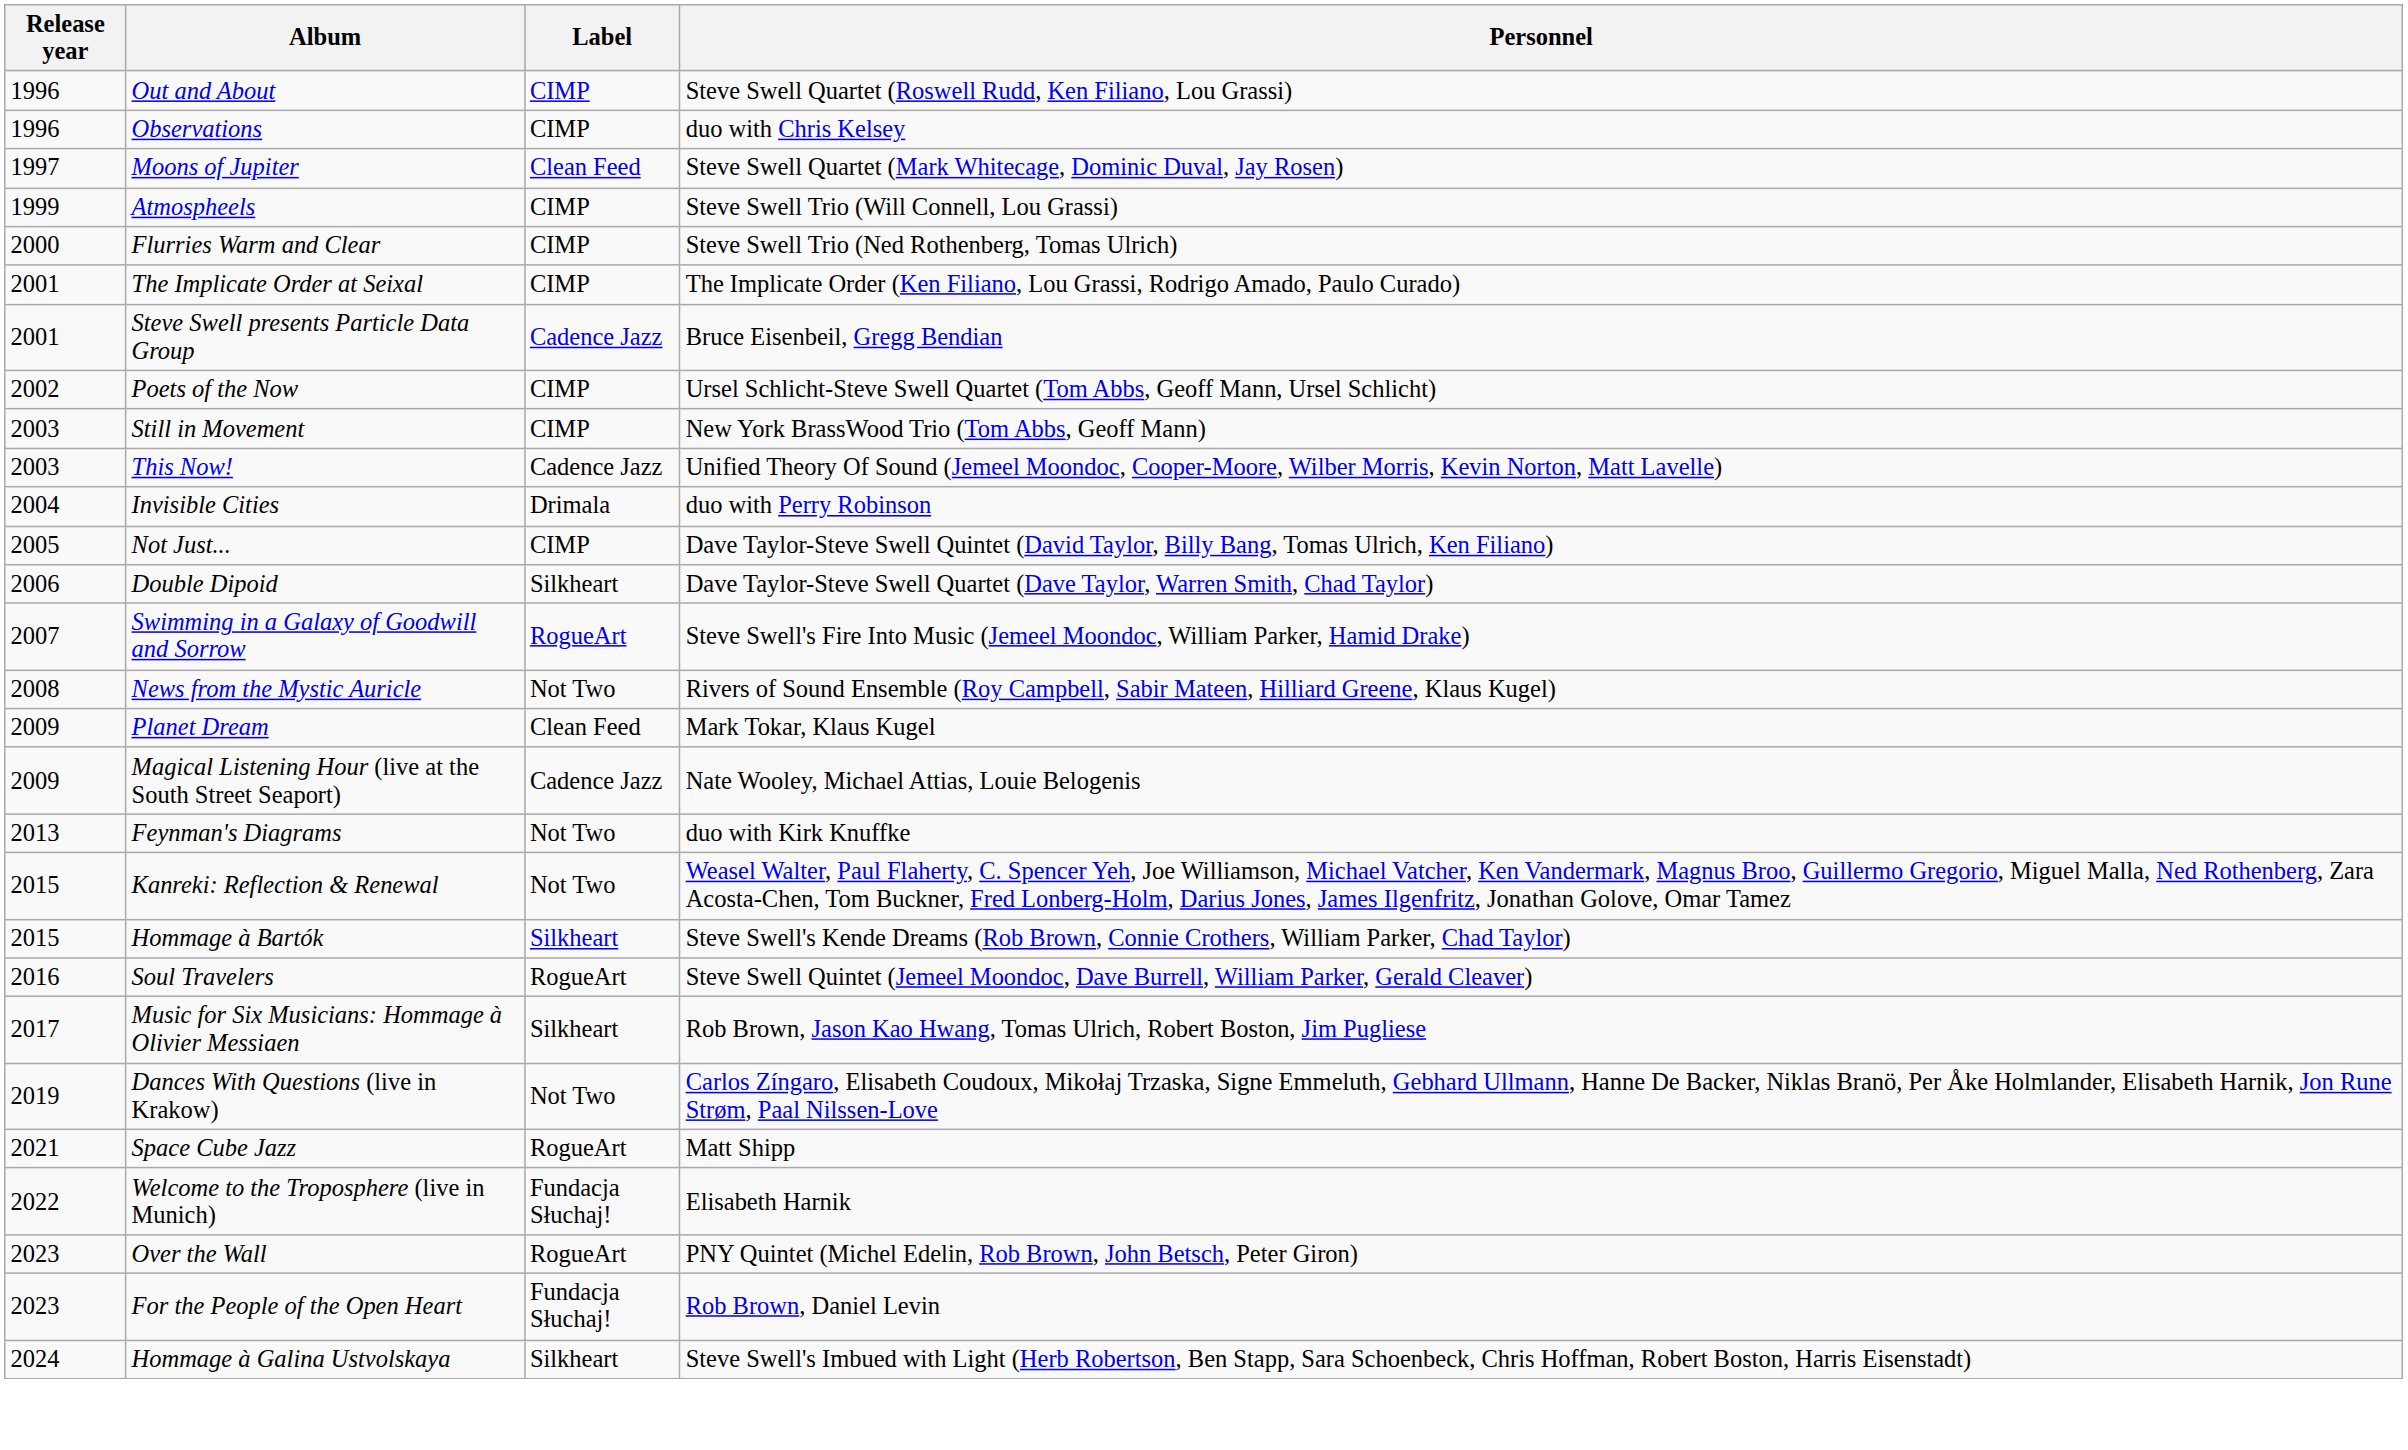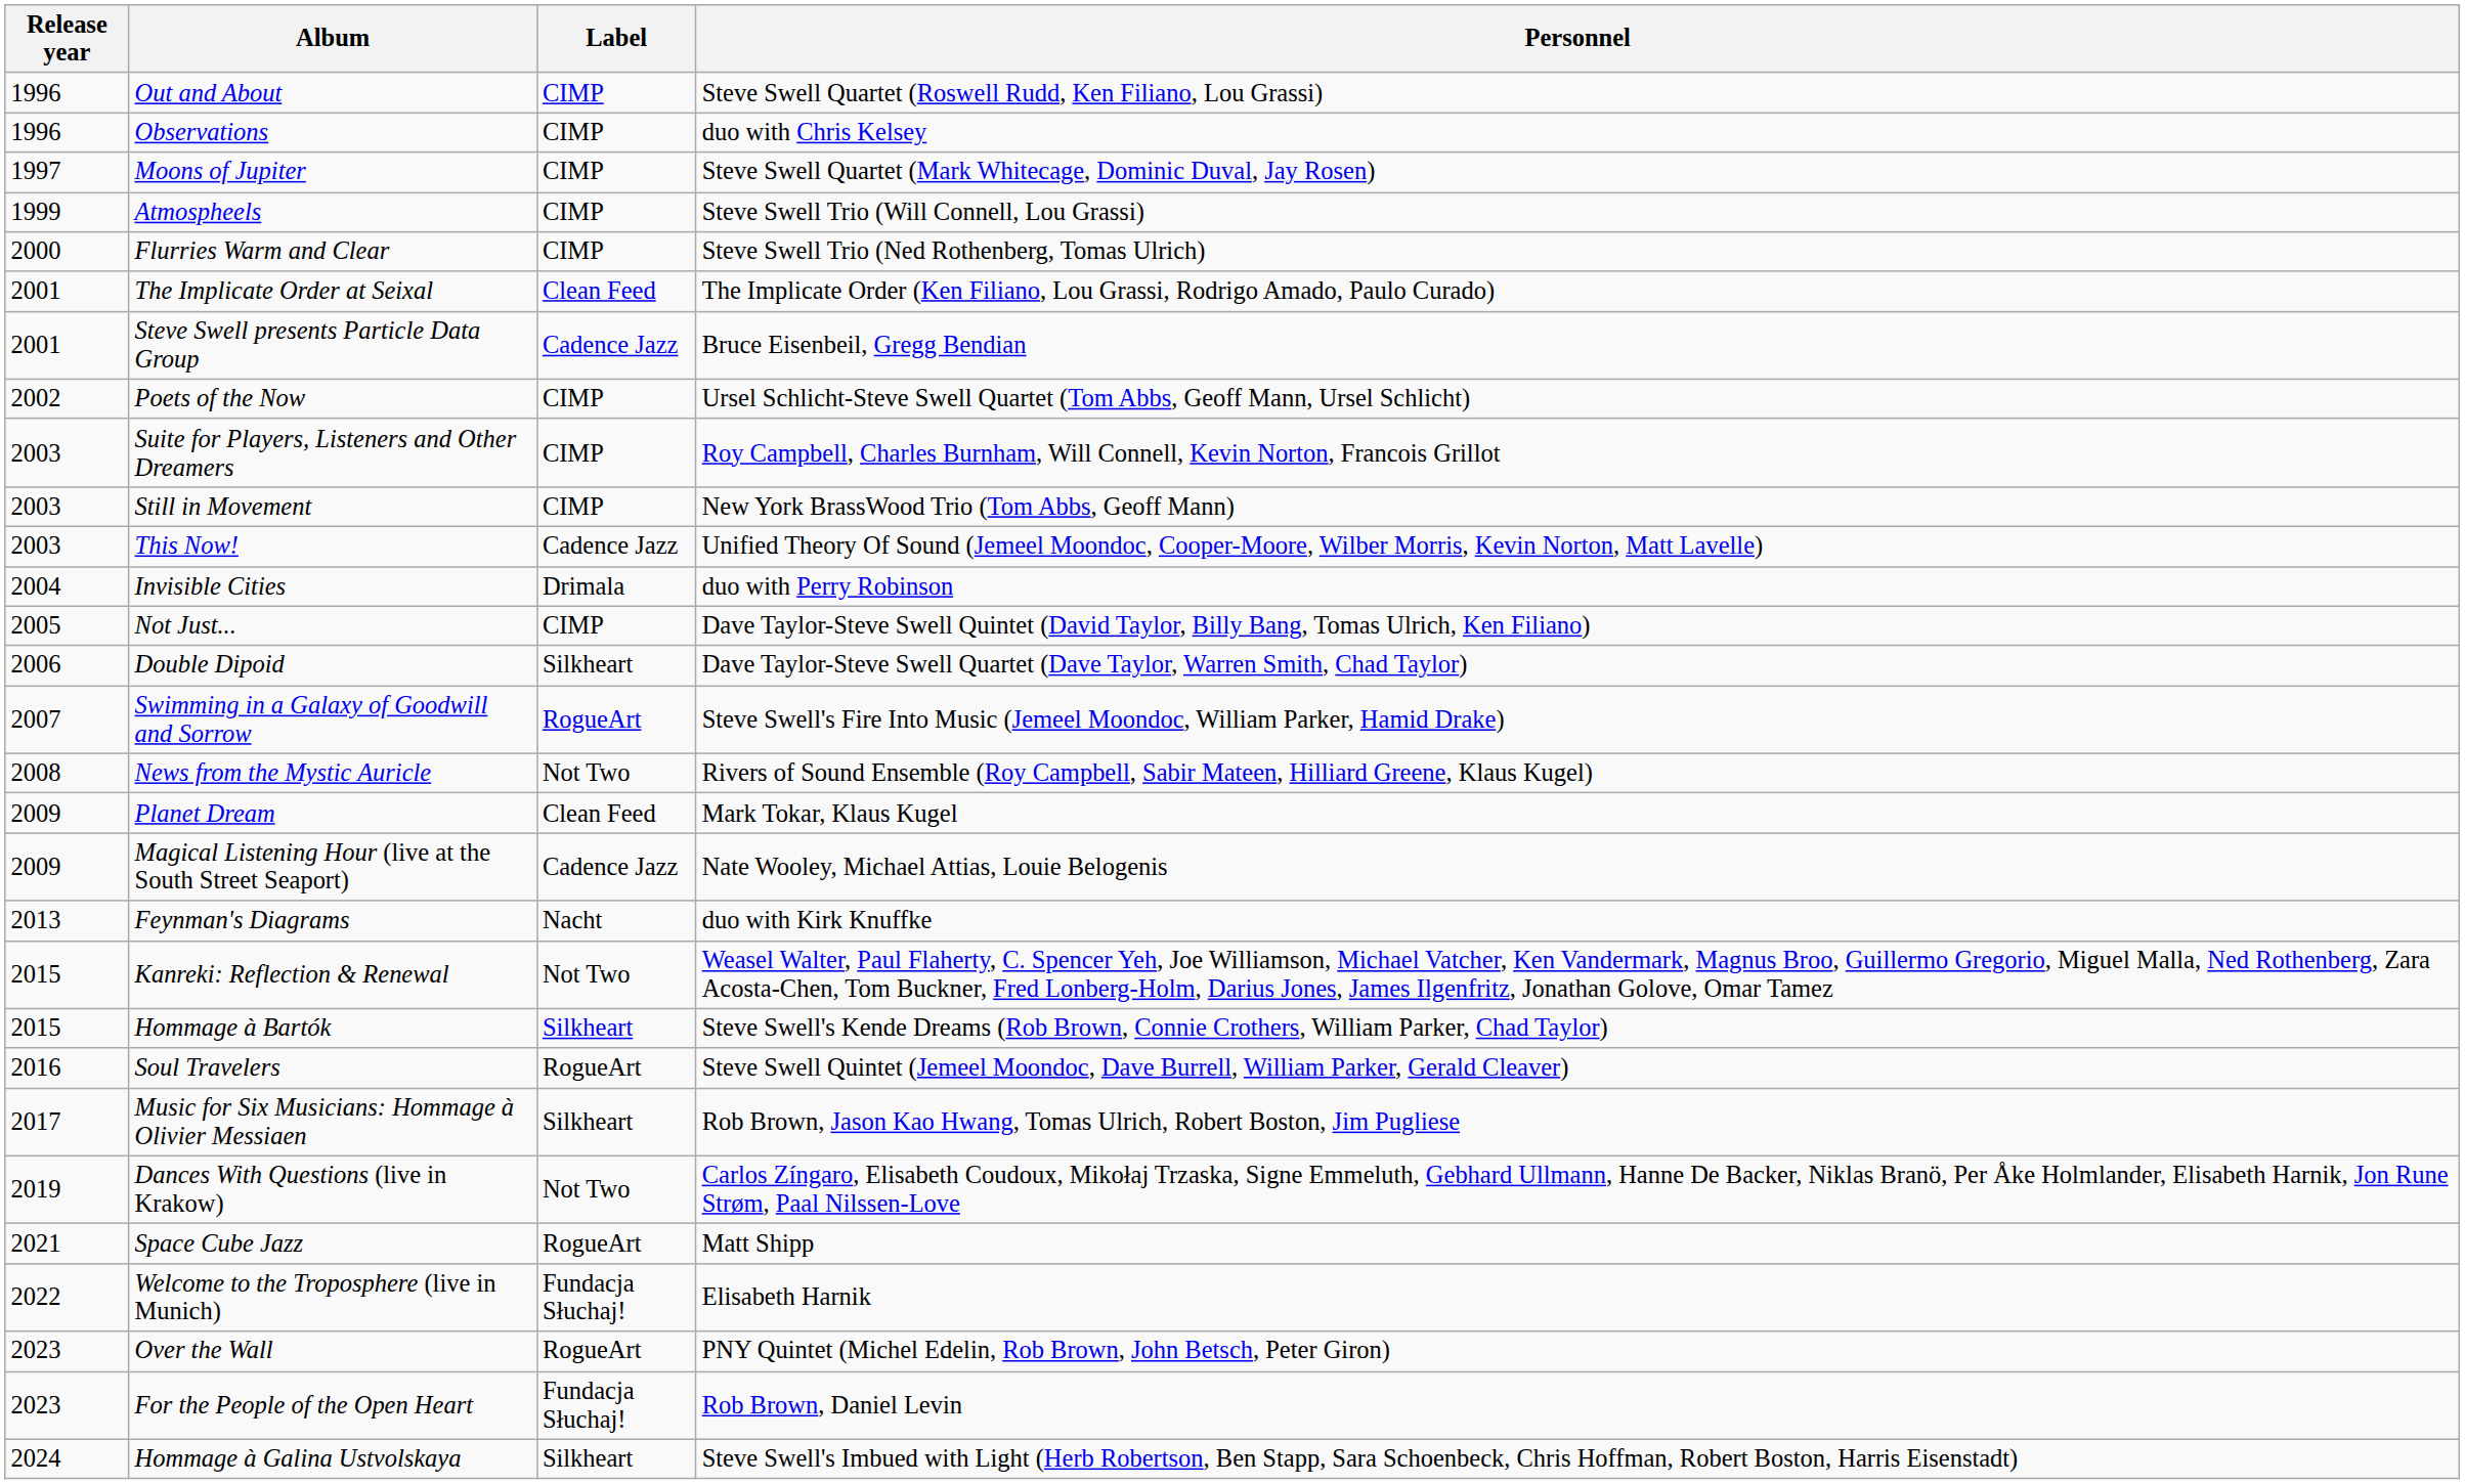Moons of Jupiter | Label: Clean Feed -> CIMP
The Implicate Order at Seixal | Label: CIMP -> Clean Feed
+ row: 2003 | Suite for Players, Listeners and Other Dreamers | CIMP | Roy Campbell, Charles Burnham, Will Connell, Kevin Norton, Francois Grillot
Feynman's Diagrams | Label: Not Two -> Nacht
